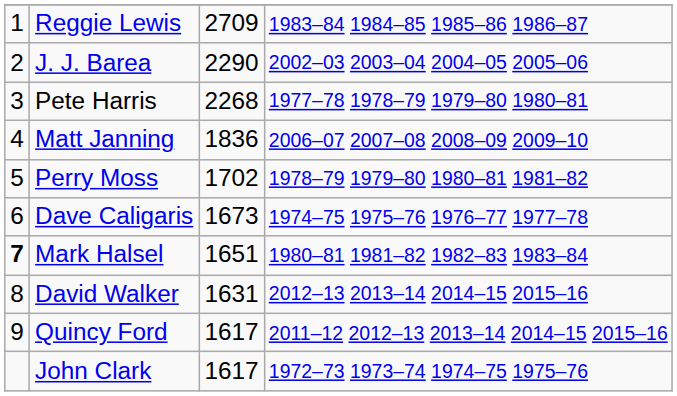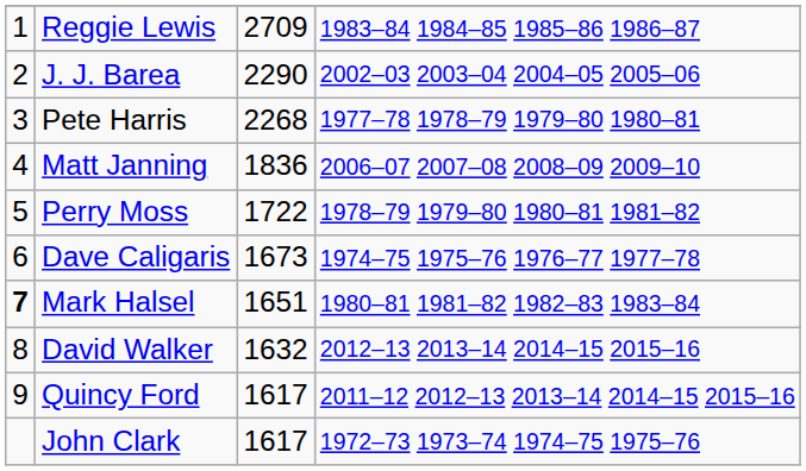Perry Moss | column 3: 1702 -> 1722
David Walker | column 3: 1631 -> 1632
